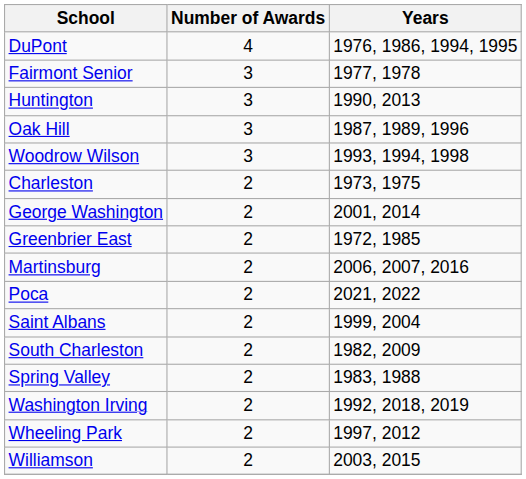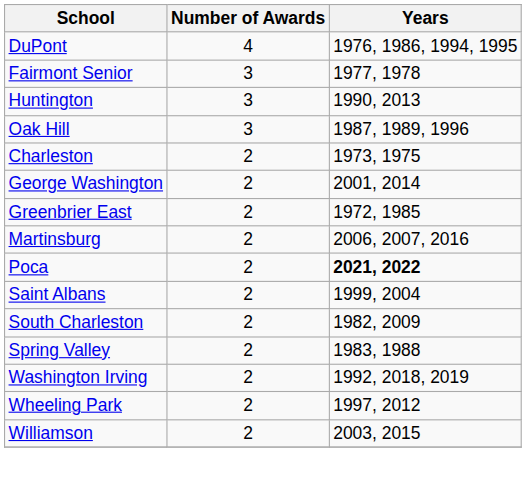- row: Woodrow Wilson | 3 | 1993, 1994, 1998
Poca | Years: normal -> bold
